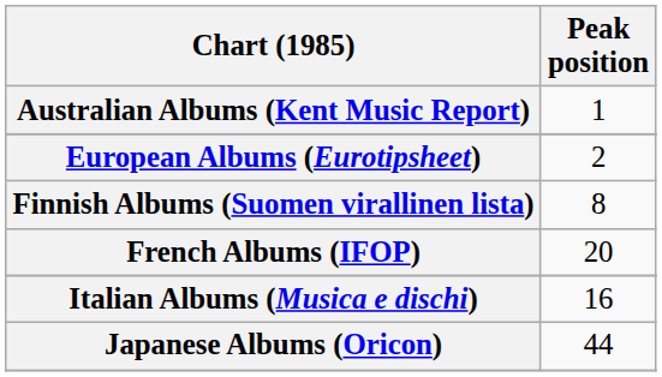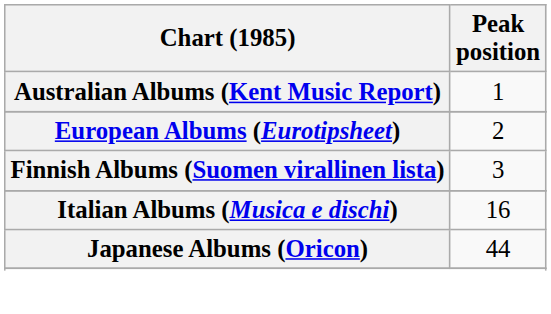Finnish Albums (Suomen virallinen lista) | Peak position: 8 -> 3
- row: French Albums (IFOP) | 20
